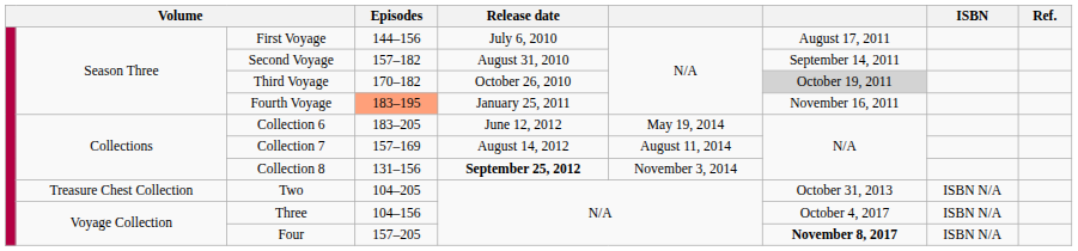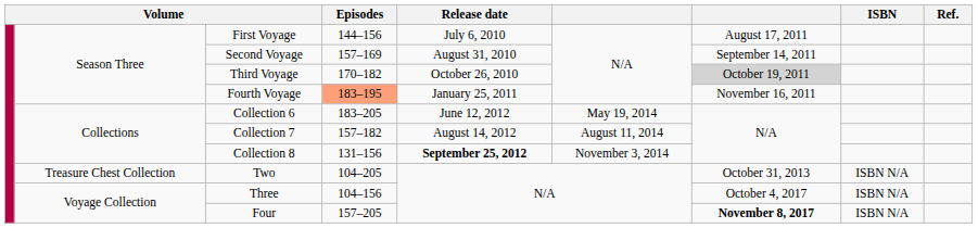Second Voyage | Episodes: 157–182 -> 157–169
Collection 7 | Episodes: 157–169 -> 157–182
